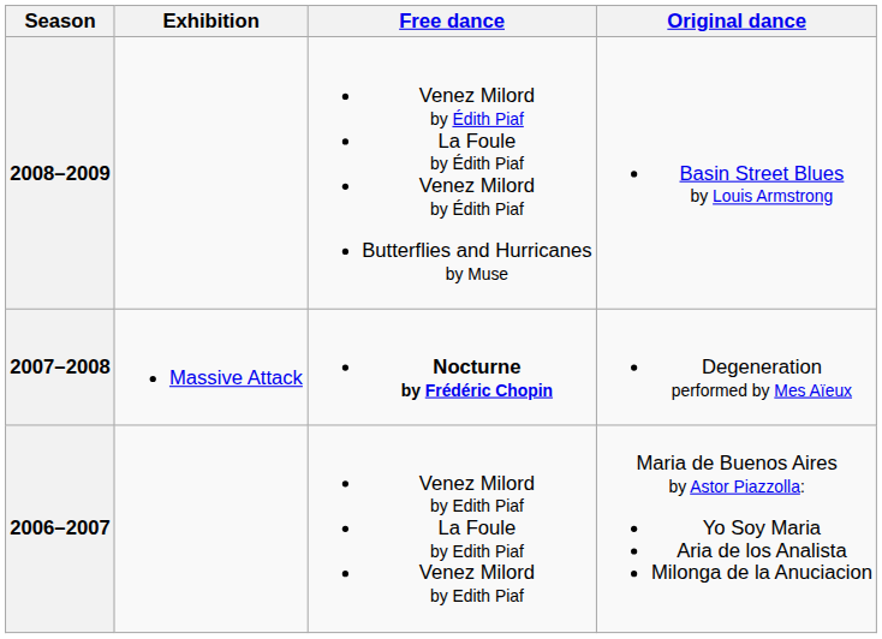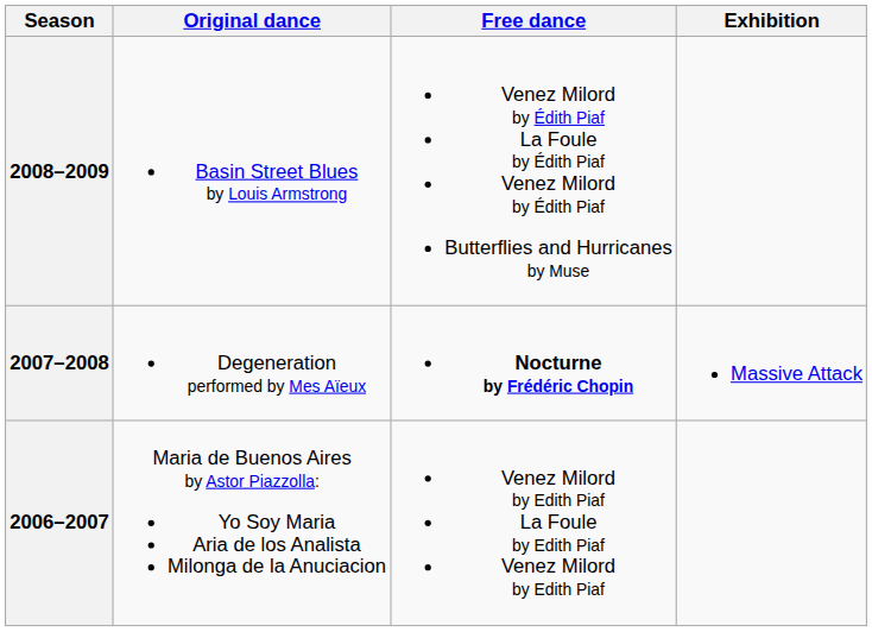columns swapped: Original dance <-> Exhibition
